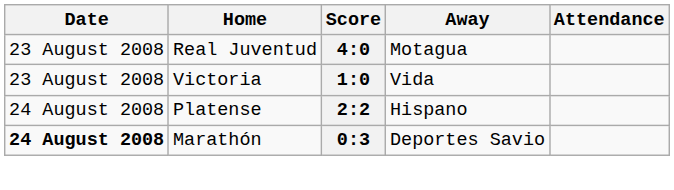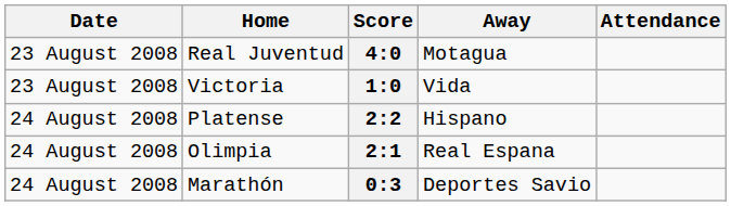+ row: 24 August 2008 | Olimpia | 2:1 | Real Espana
0:3 | Date: bold -> normal
